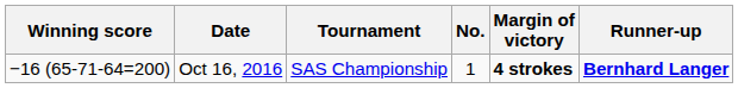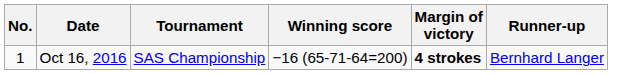columns swapped: No. <-> Winning score
Oct 16, 2016 | Runner-up: bold -> normal
